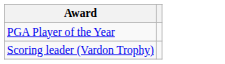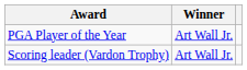+ column: Winner | Art Wall Jr. | Art Wall Jr.
